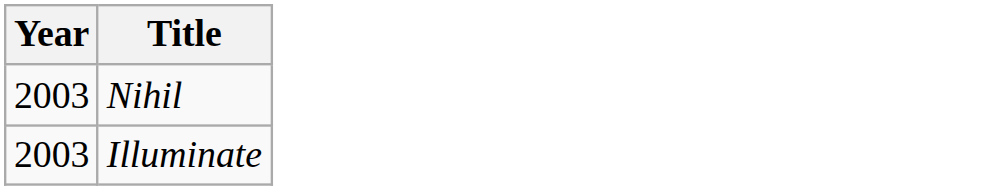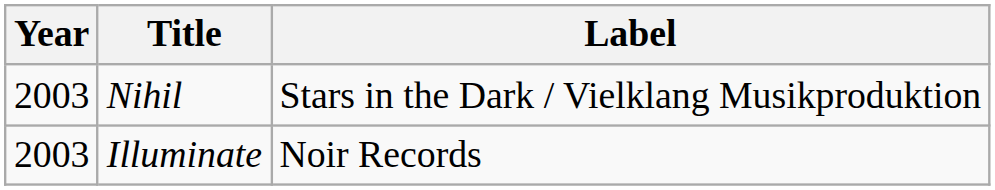+ column: Label | Stars in the Dark / Vielklang Musikproduktion | Noir Records
